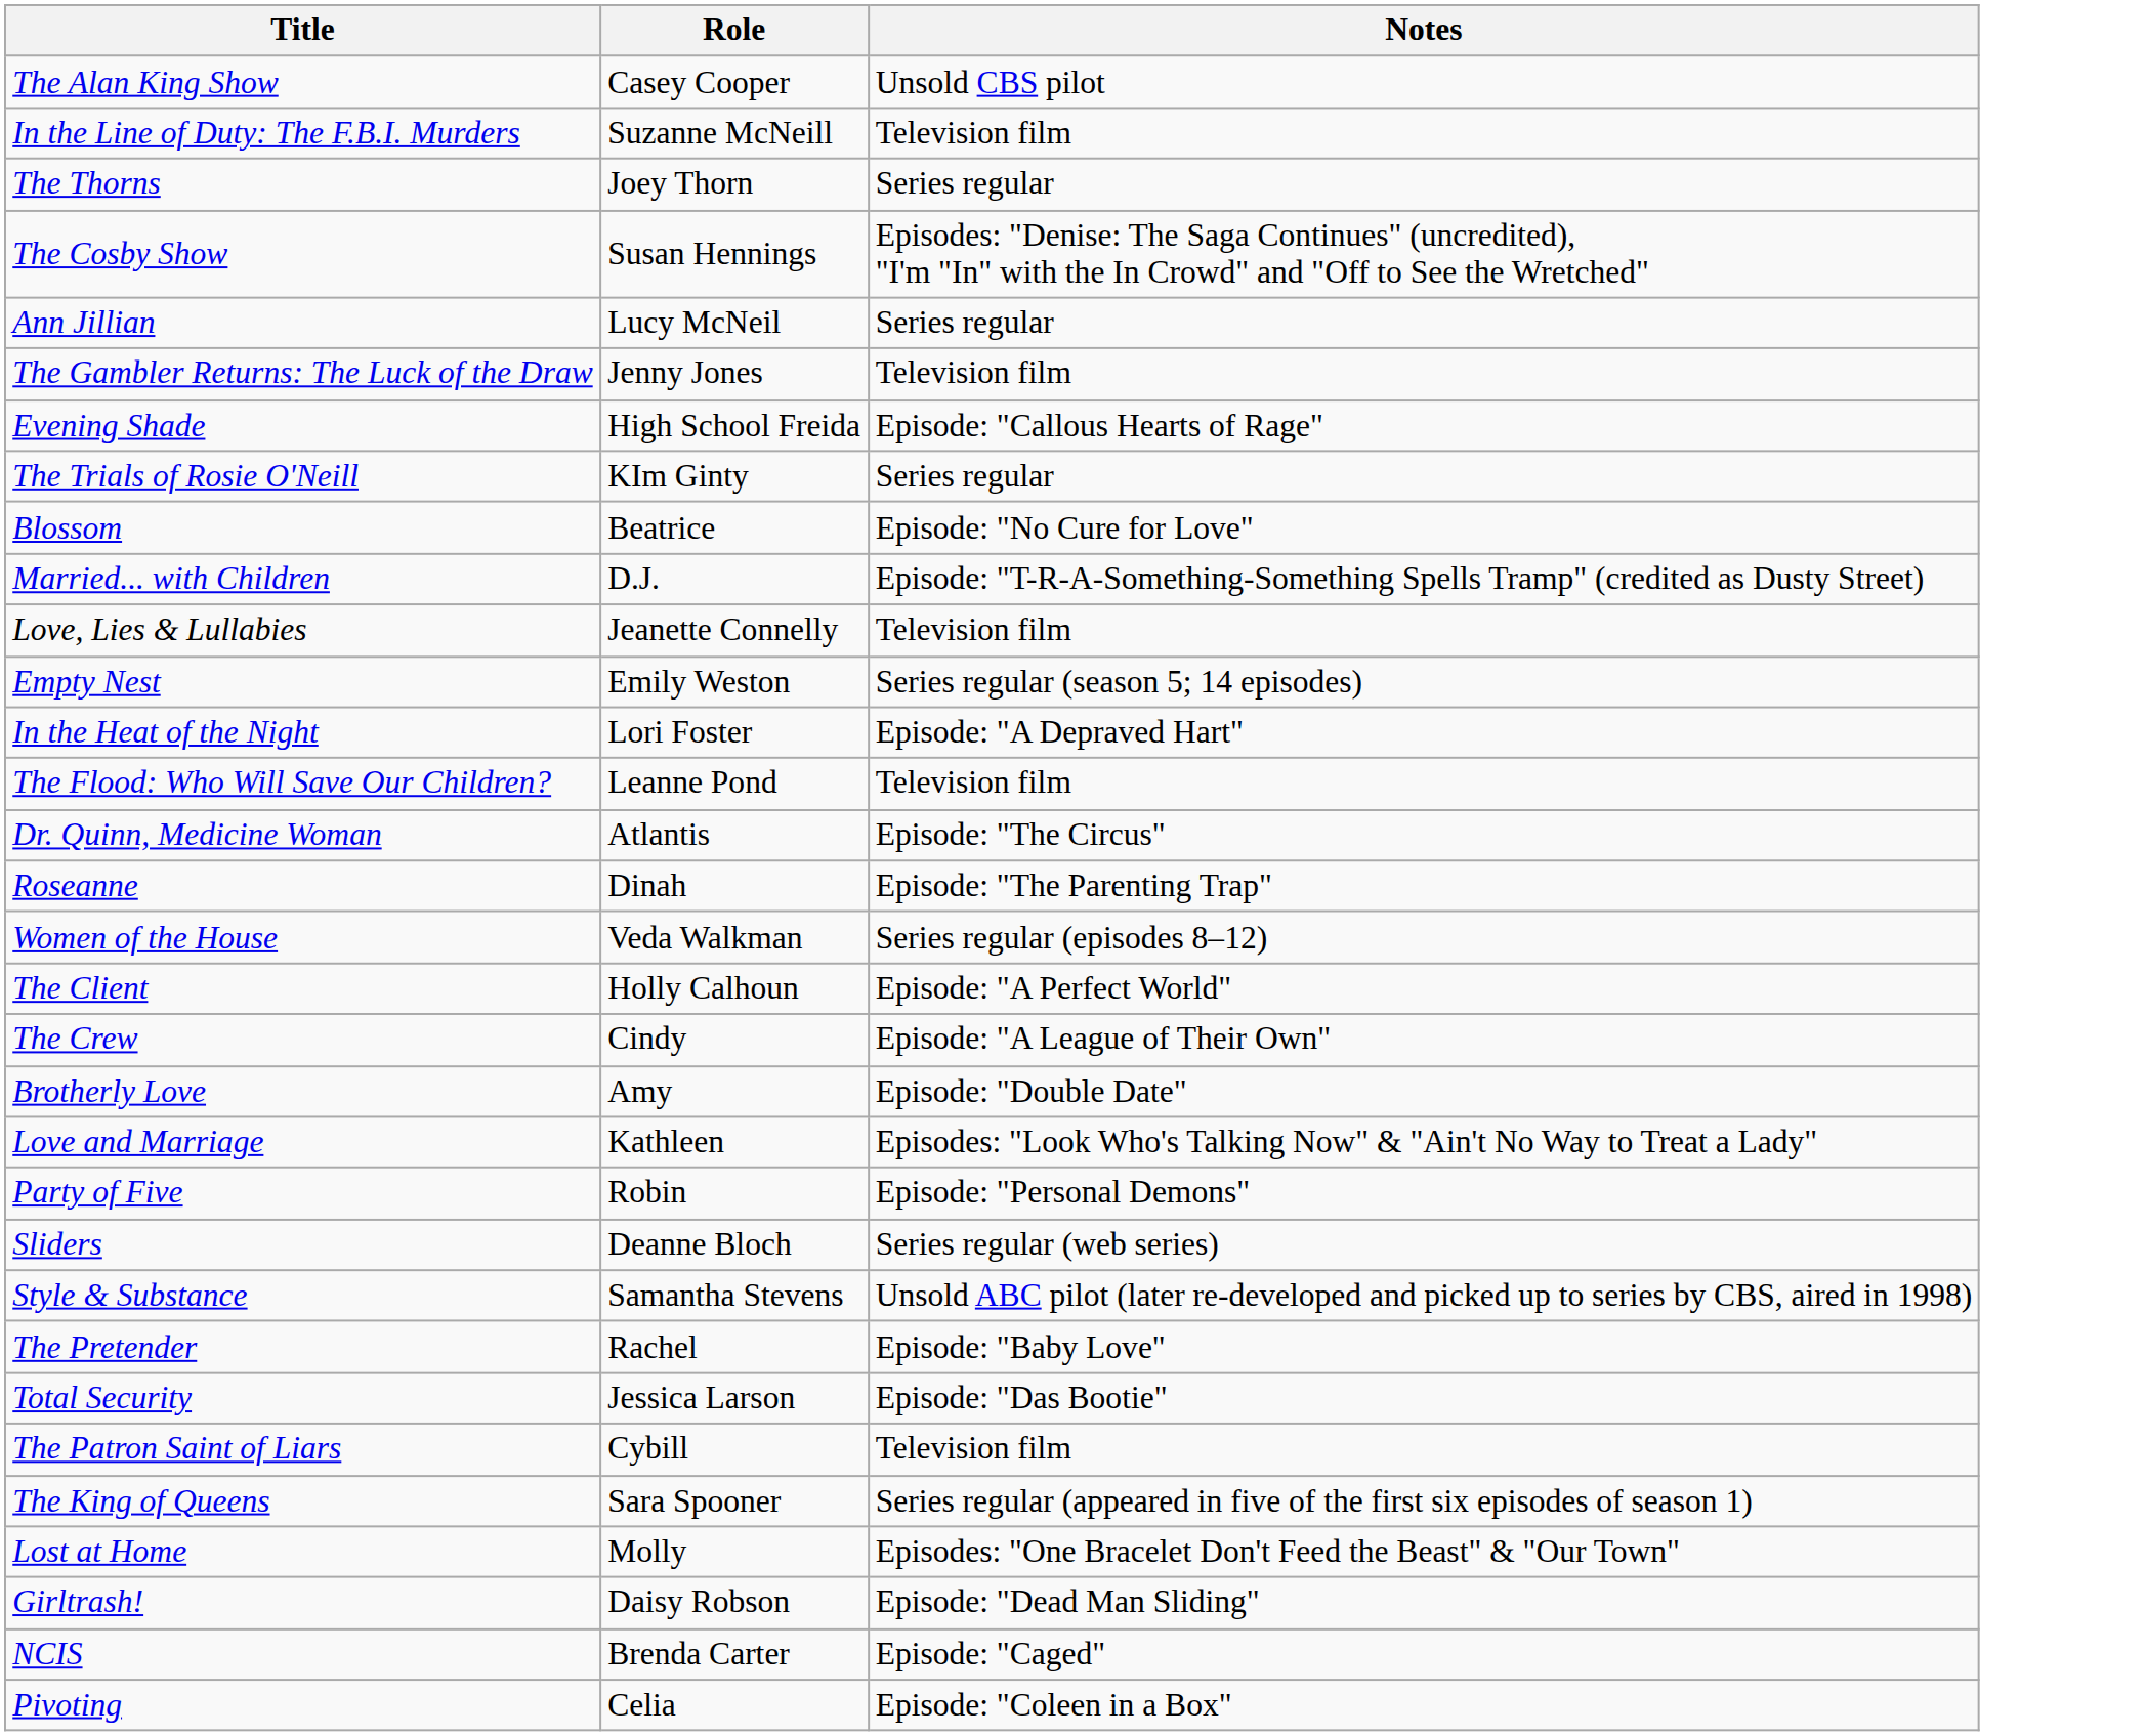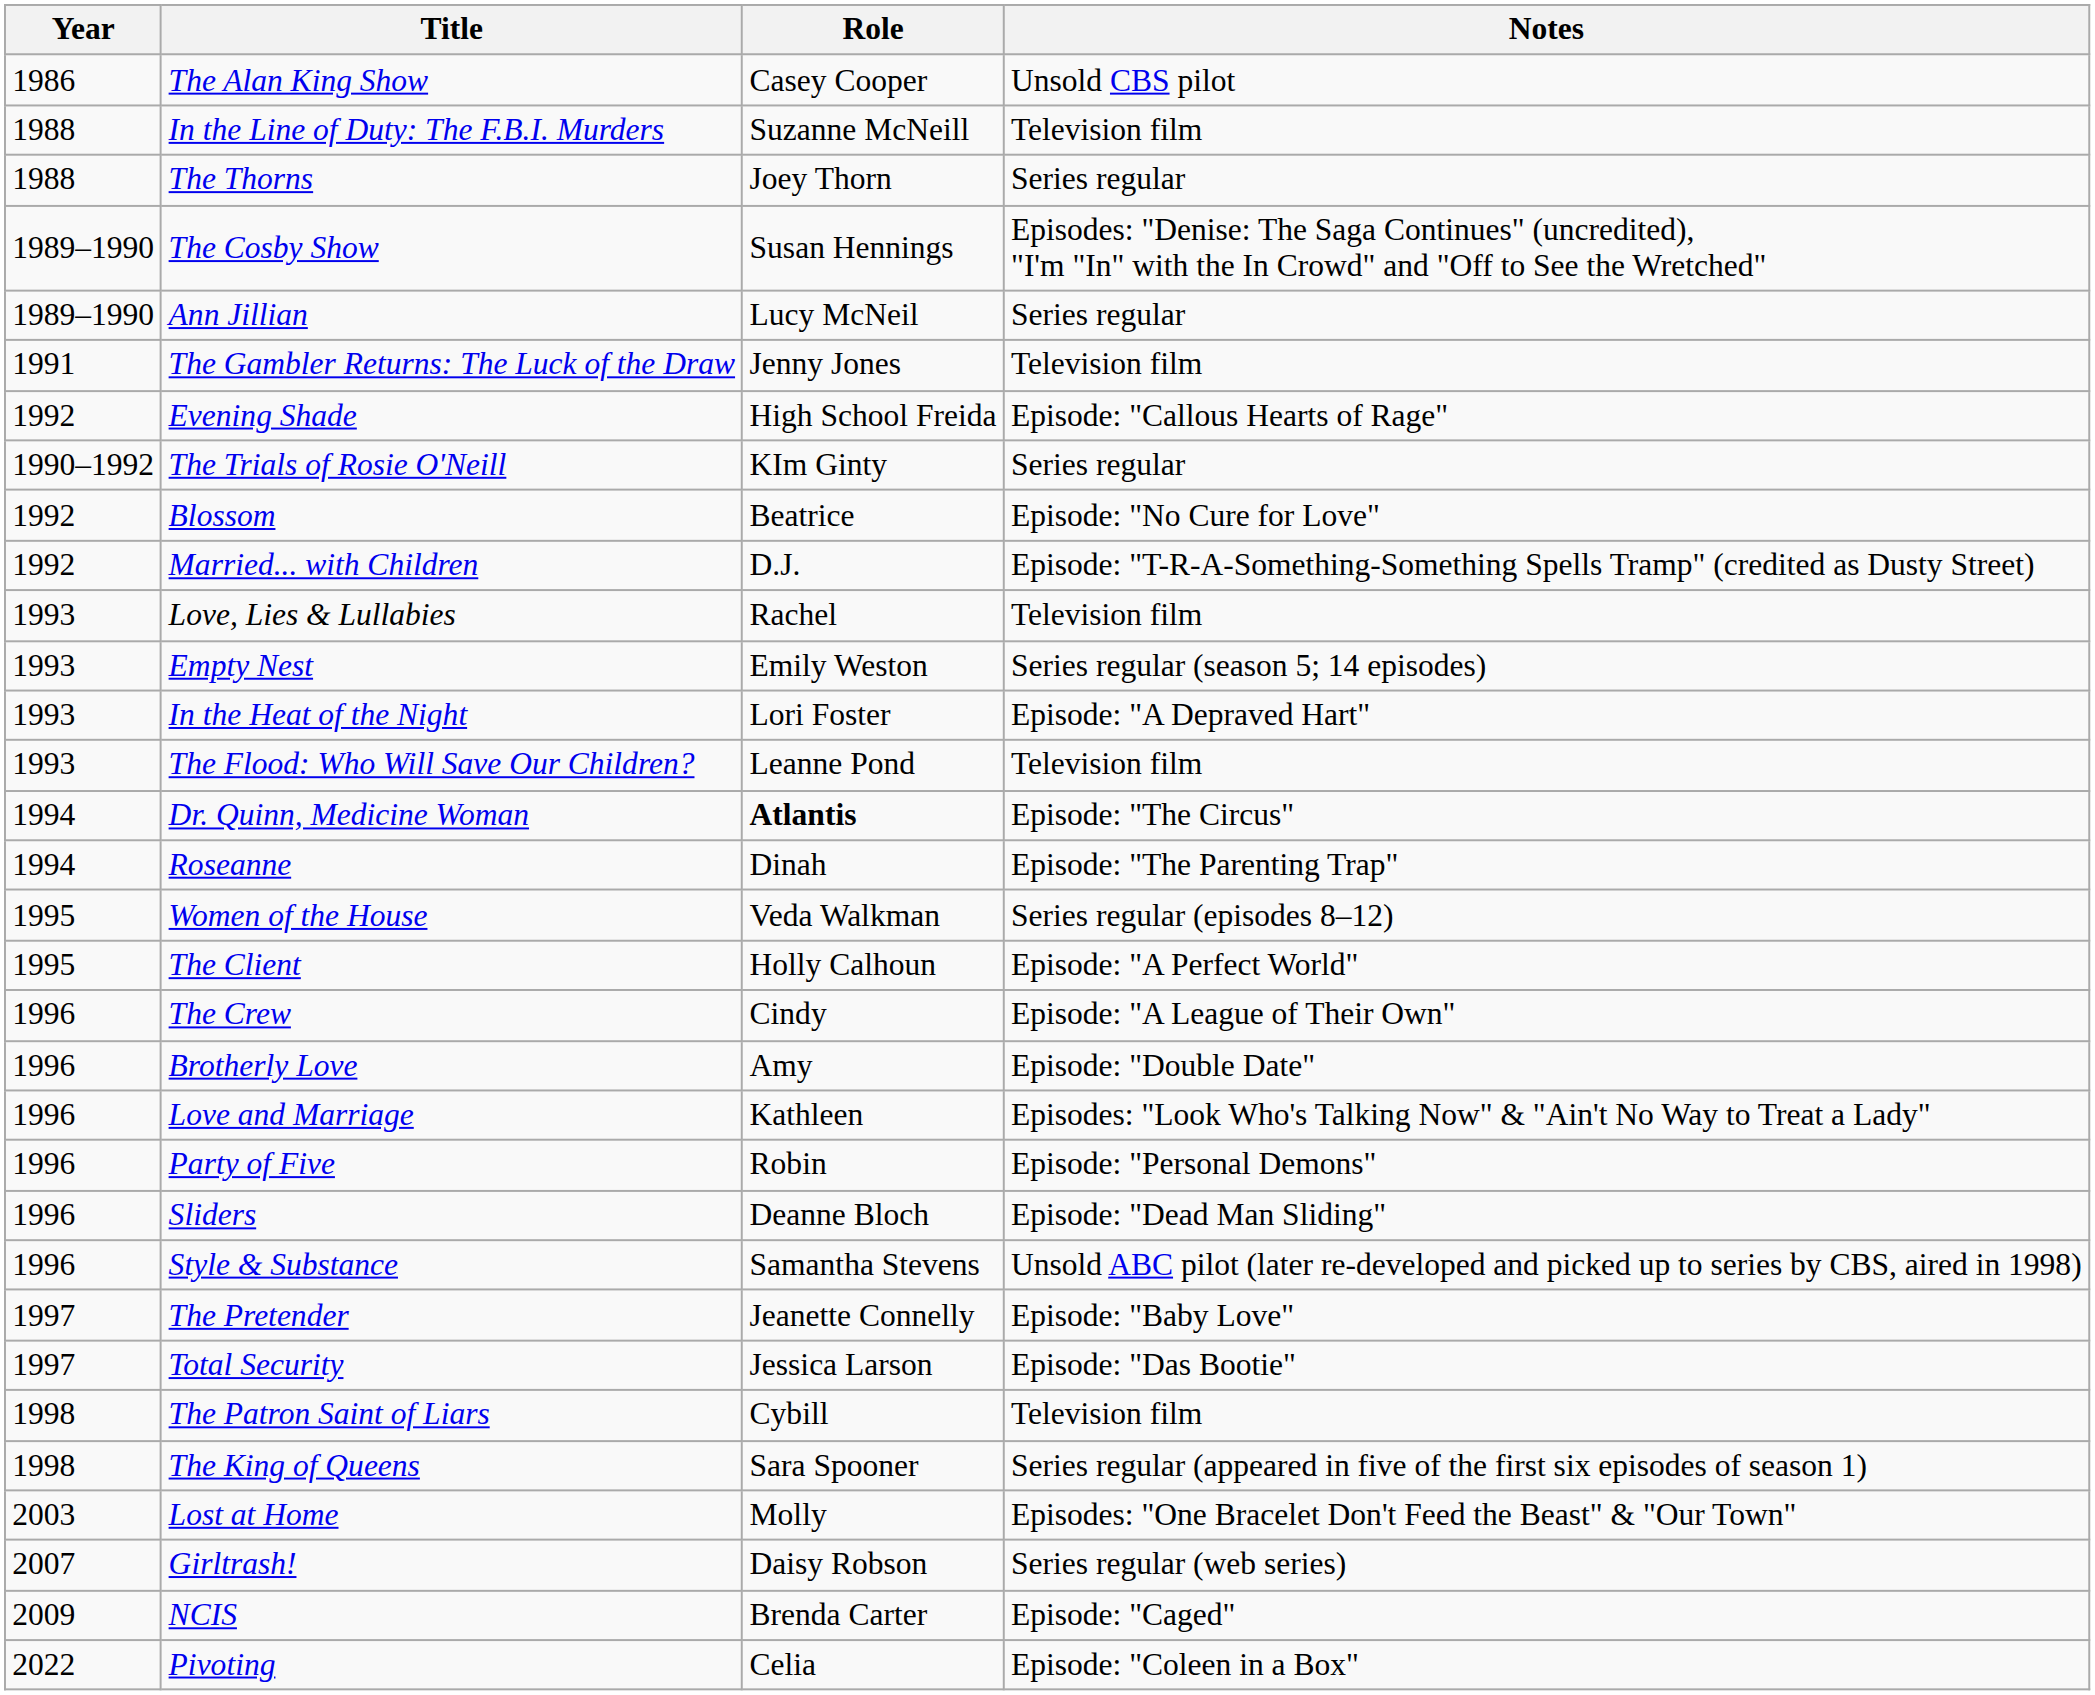+ column: Year | 1986 | 1988 | 1988 | 1989–1990 | 1989–1990 | 1991 | 1992 | 1990–1992 | 1992 | 1992 | 1993 | 1993 | 1993 | 1993 | 1994 | 1994 | 1995 | 1995 | 1996 | 1996 | 1996 | 1996 | 1996 | 1996 | 1997 | 1997 | 1998 | 1998 | 2003 | 2007 | 2009 | 2022
Love, Lies & Lullabies | Role: Jeanette Connelly -> Rachel
Dr. Quinn, Medicine Woman | Role: normal -> bold
Sliders | Notes: Series regular (web series) -> Episode: "Dead Man Sliding"
The Pretender | Role: Rachel -> Jeanette Connelly
Girltrash! | Notes: Episode: "Dead Man Sliding" -> Series regular (web series)
